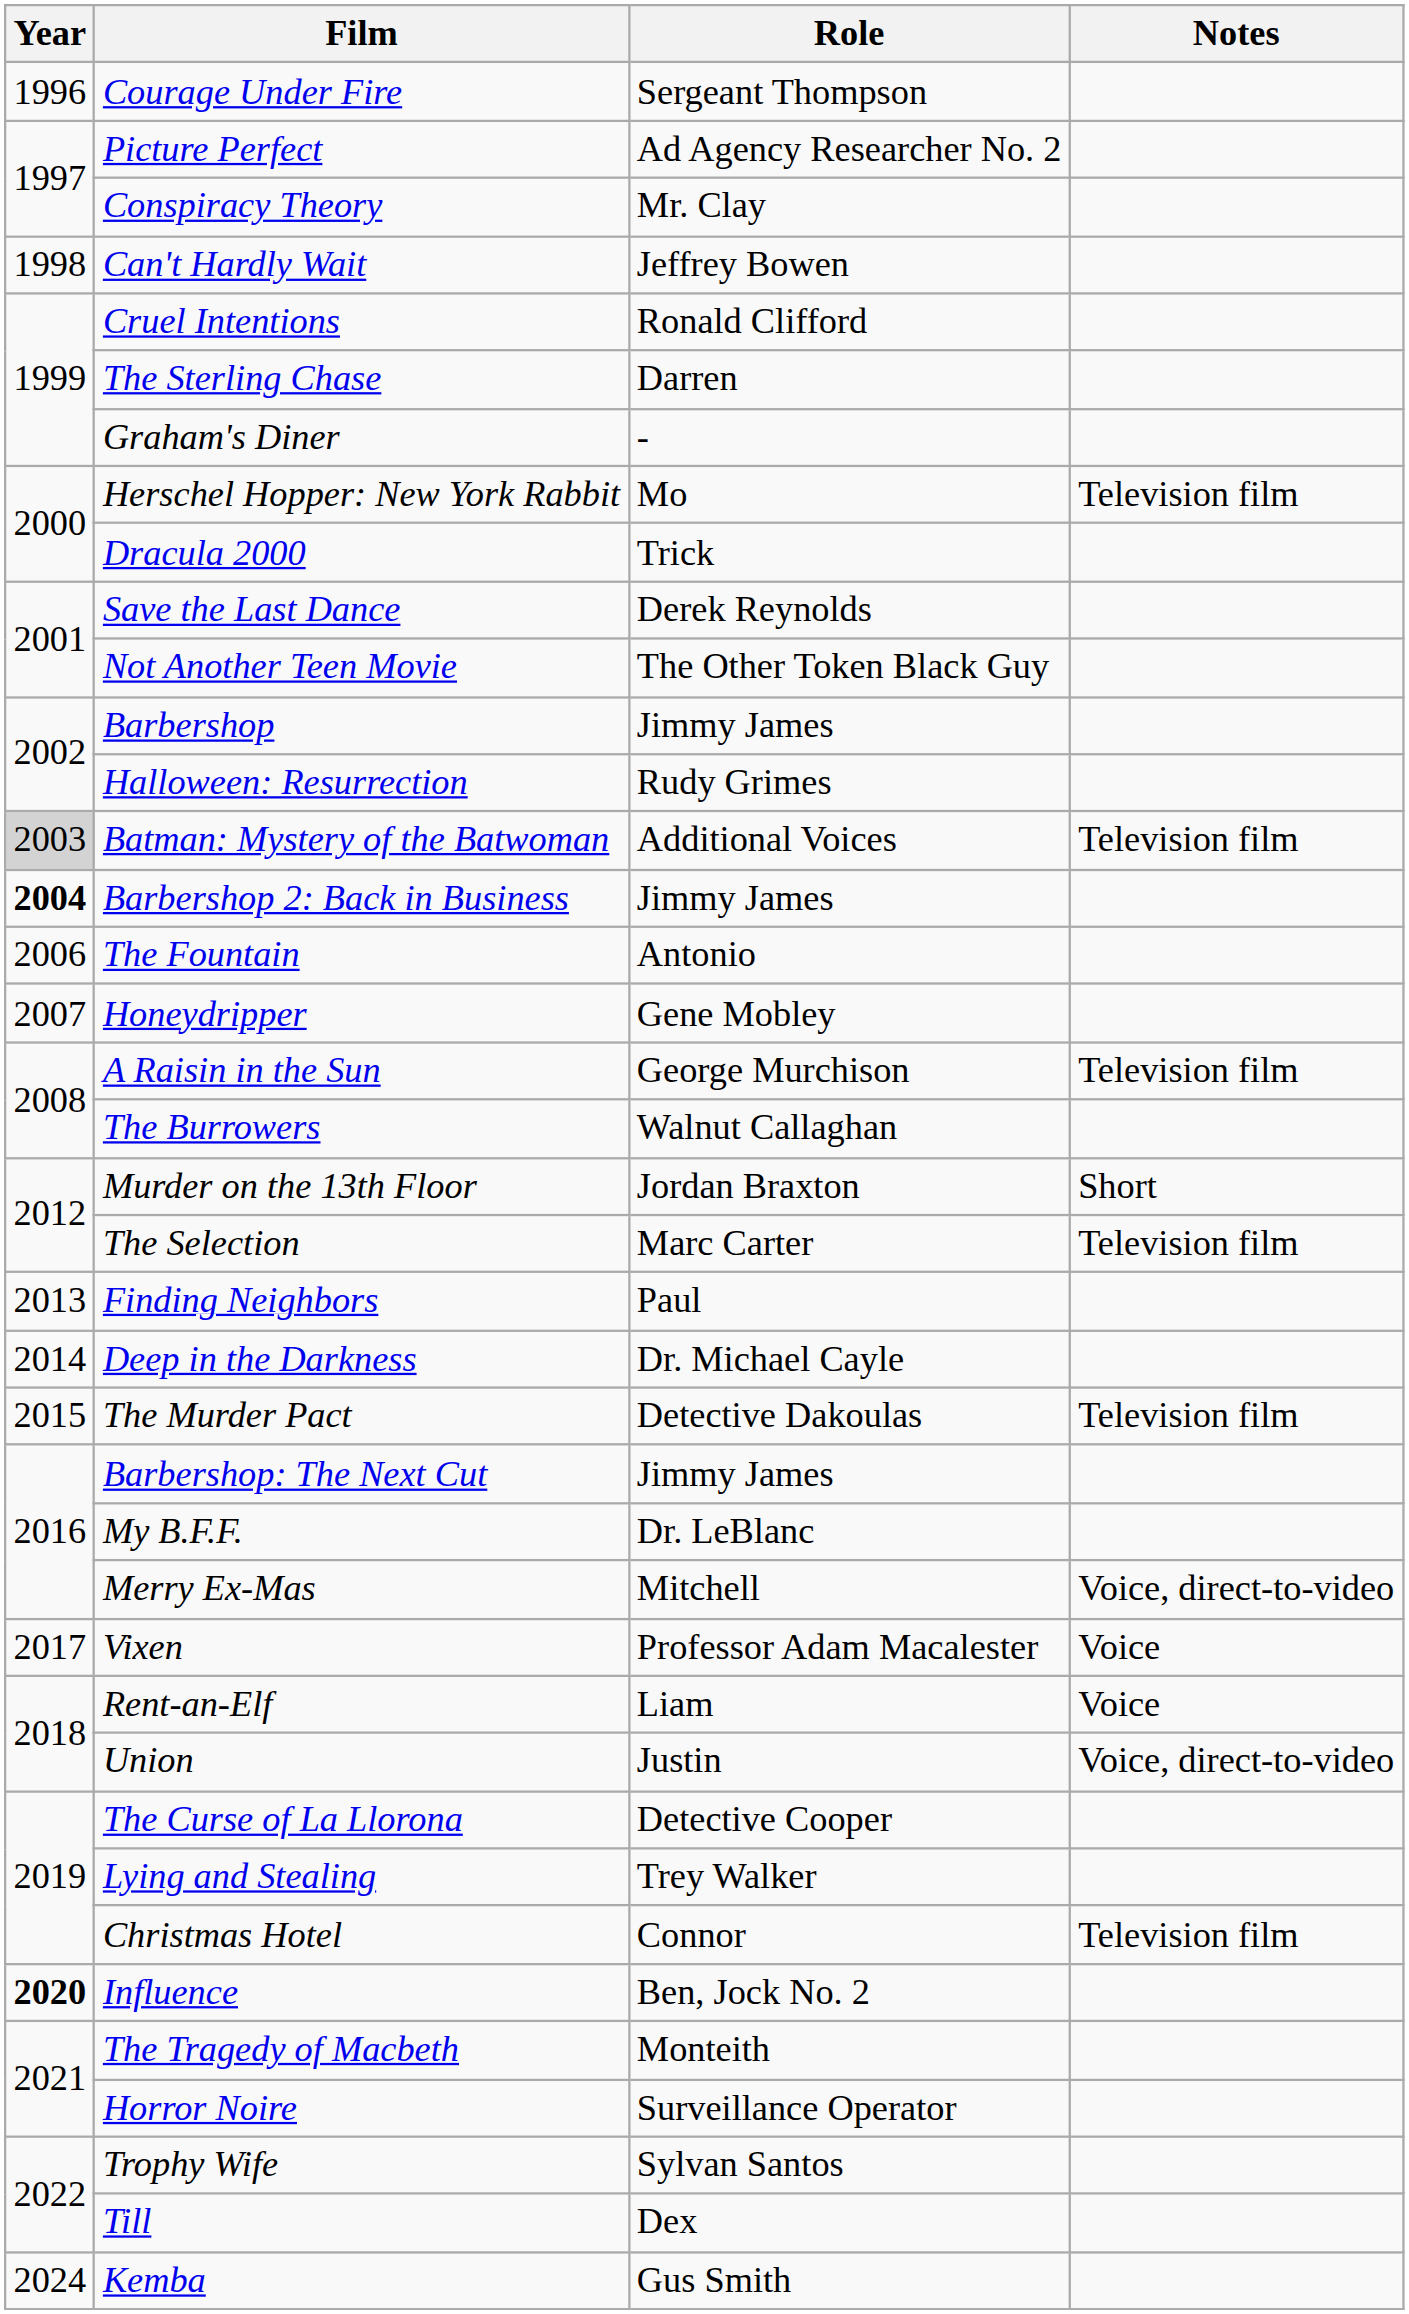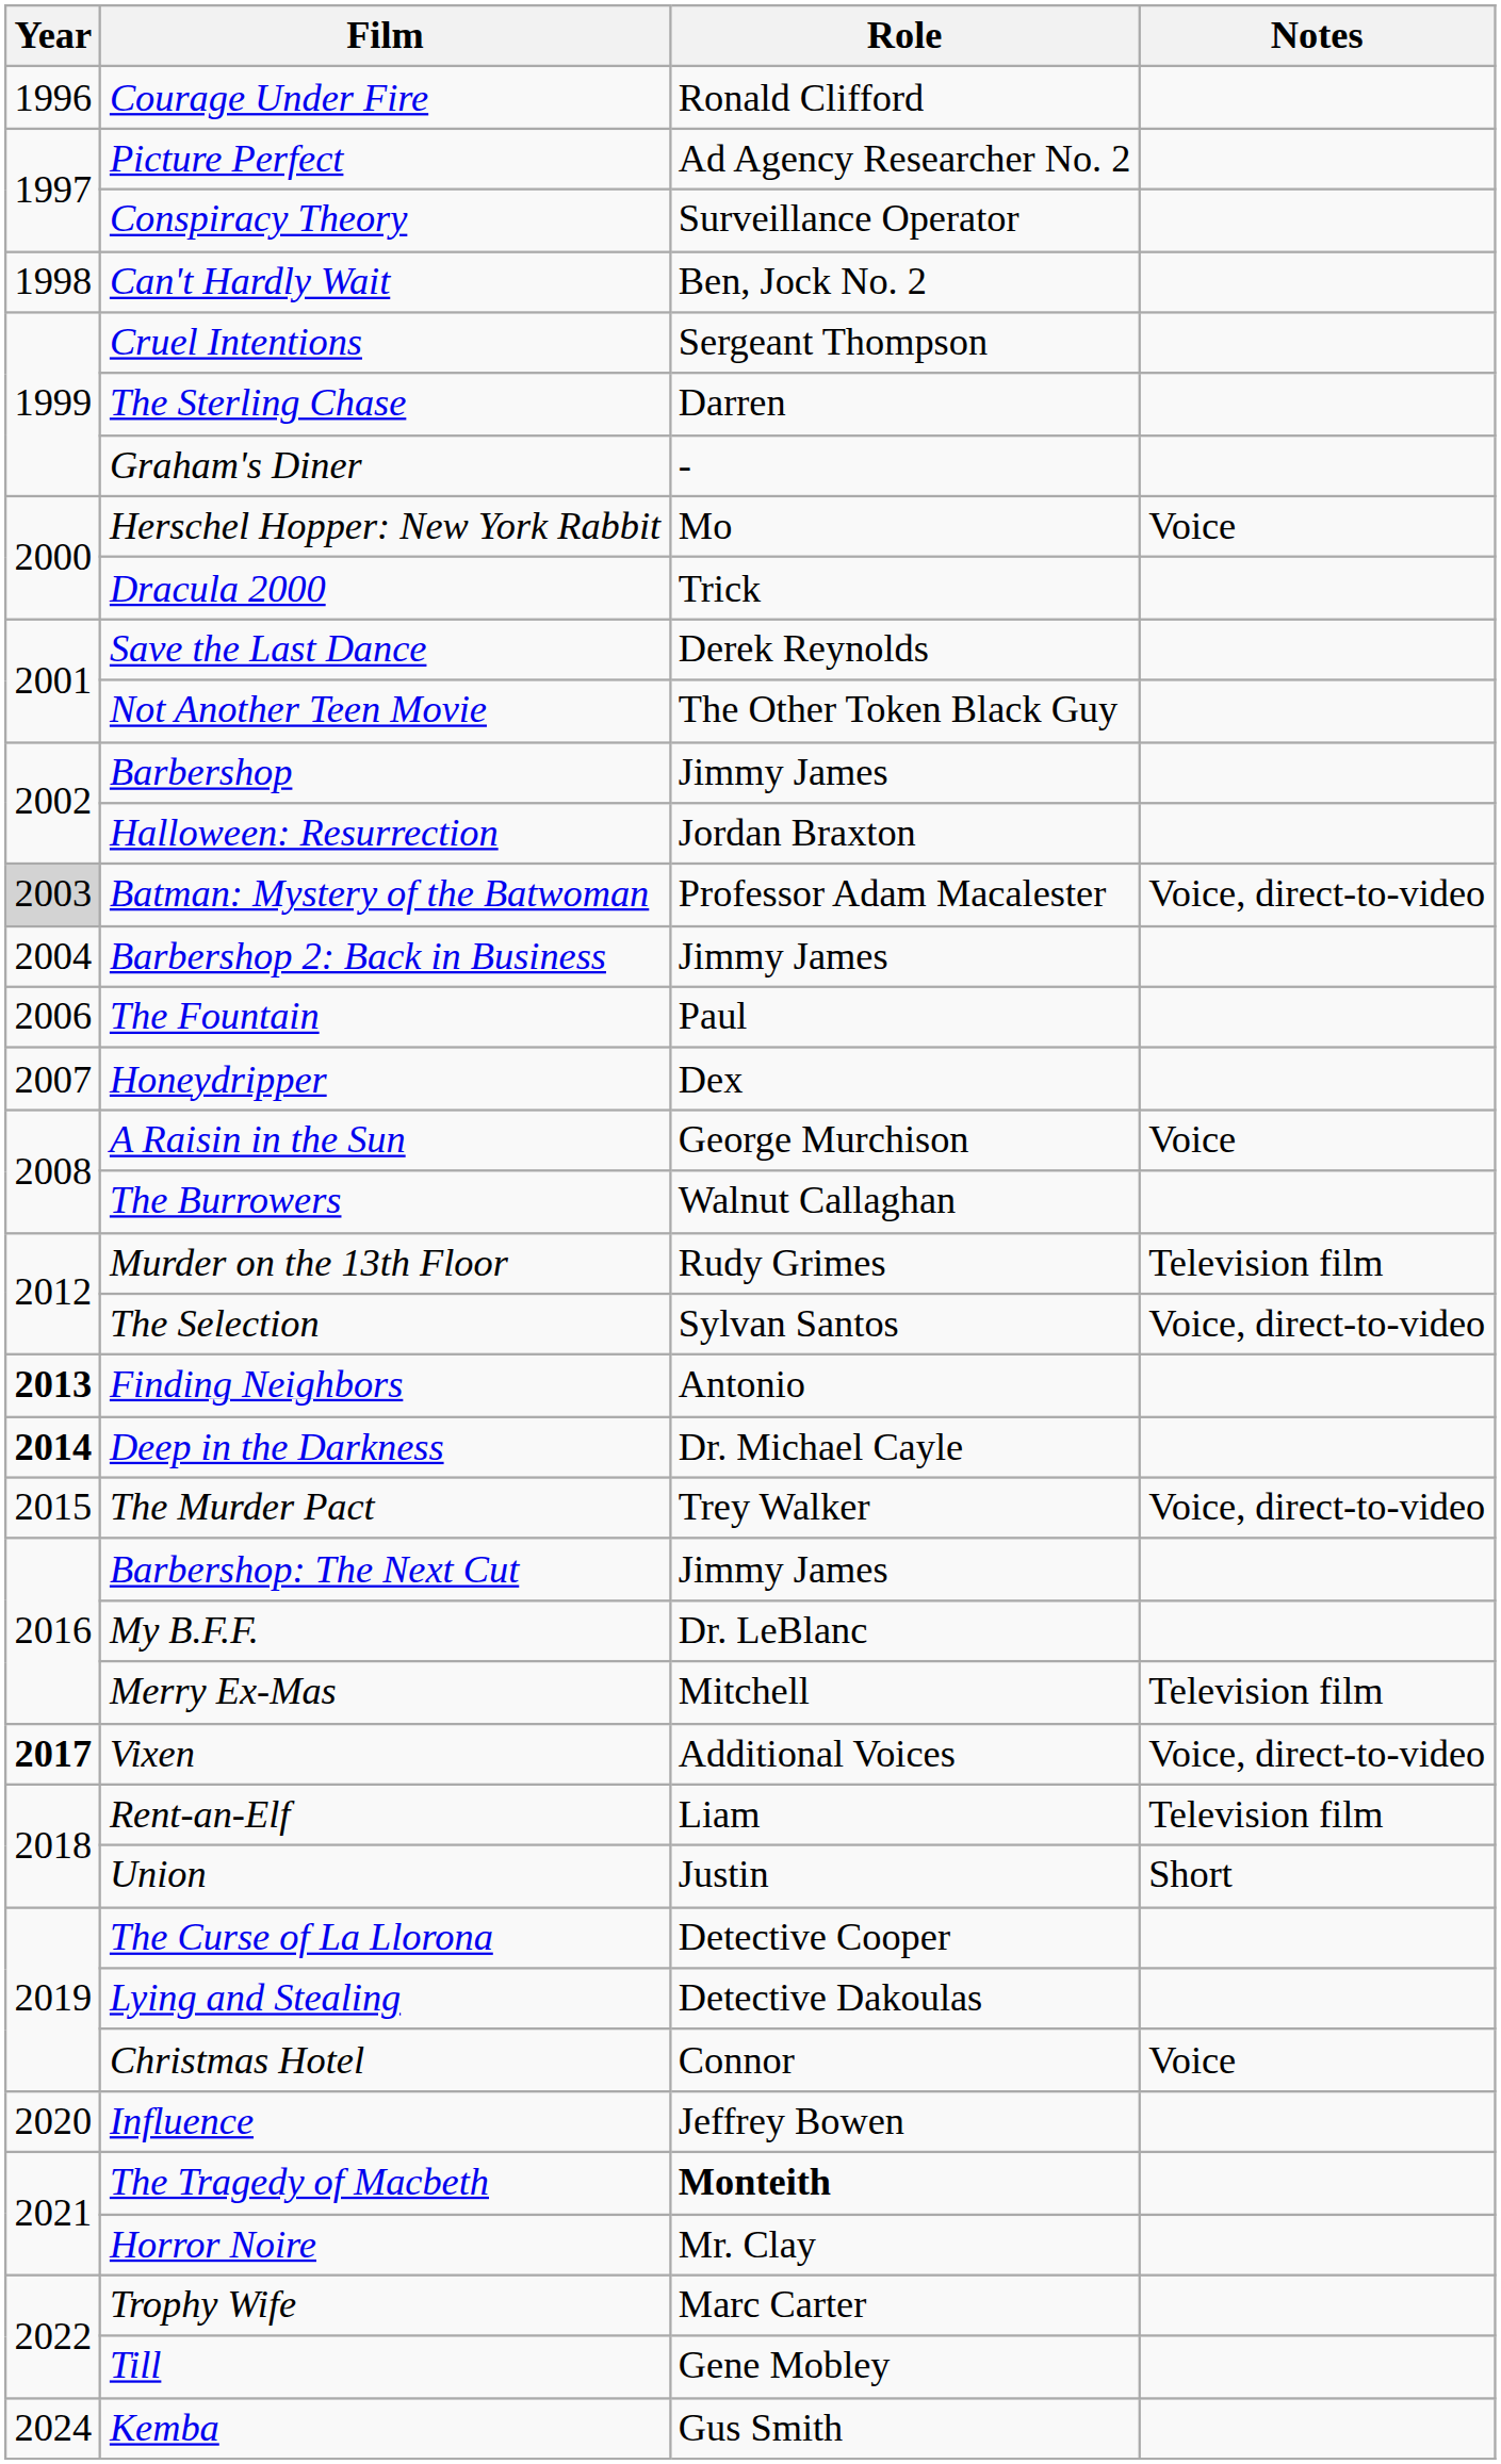Courage Under Fire | Role: Sergeant Thompson -> Ronald Clifford
Conspiracy Theory | Role: Mr. Clay -> Surveillance Operator
Can't Hardly Wait | Role: Jeffrey Bowen -> Ben, Jock No. 2
Cruel Intentions | Role: Ronald Clifford -> Sergeant Thompson
Herschel Hopper: New York Rabbit | Notes: Television film -> Voice
Halloween: Resurrection | Role: Rudy Grimes -> Jordan Braxton
Batman: Mystery of the Batwoman | Role: Additional Voices -> Professor Adam Macalester
Batman: Mystery of the Batwoman | Notes: Television film -> Voice, direct-to-video
Barbershop 2: Back in Business | Year: bold -> normal
The Fountain | Role: Antonio -> Paul
Honeydripper | Role: Gene Mobley -> Dex
A Raisin in the Sun | Notes: Television film -> Voice
Murder on the 13th Floor | Role: Jordan Braxton -> Rudy Grimes
Murder on the 13th Floor | Notes: Short -> Television film
The Selection | Role: Marc Carter -> Sylvan Santos
The Selection | Notes: Television film -> Voice, direct-to-video
Finding Neighbors | Year: normal -> bold
Finding Neighbors | Role: Paul -> Antonio
Deep in the Darkness | Year: normal -> bold
The Murder Pact | Role: Detective Dakoulas -> Trey Walker
The Murder Pact | Notes: Television film -> Voice, direct-to-video
Merry Ex-Mas | Notes: Voice, direct-to-video -> Television film
Vixen | Year: normal -> bold
Vixen | Role: Professor Adam Macalester -> Additional Voices
Vixen | Notes: Voice -> Voice, direct-to-video
Rent-an-Elf | Notes: Voice -> Television film
Union | Notes: Voice, direct-to-video -> Short
Lying and Stealing | Role: Trey Walker -> Detective Dakoulas
Christmas Hotel | Notes: Television film -> Voice
Influence | Year: bold -> normal
Influence | Role: Ben, Jock No. 2 -> Jeffrey Bowen
The Tragedy of Macbeth | Role: normal -> bold
Horror Noire | Role: Surveillance Operator -> Mr. Clay
Trophy Wife | Role: Sylvan Santos -> Marc Carter
Till | Role: Dex -> Gene Mobley
